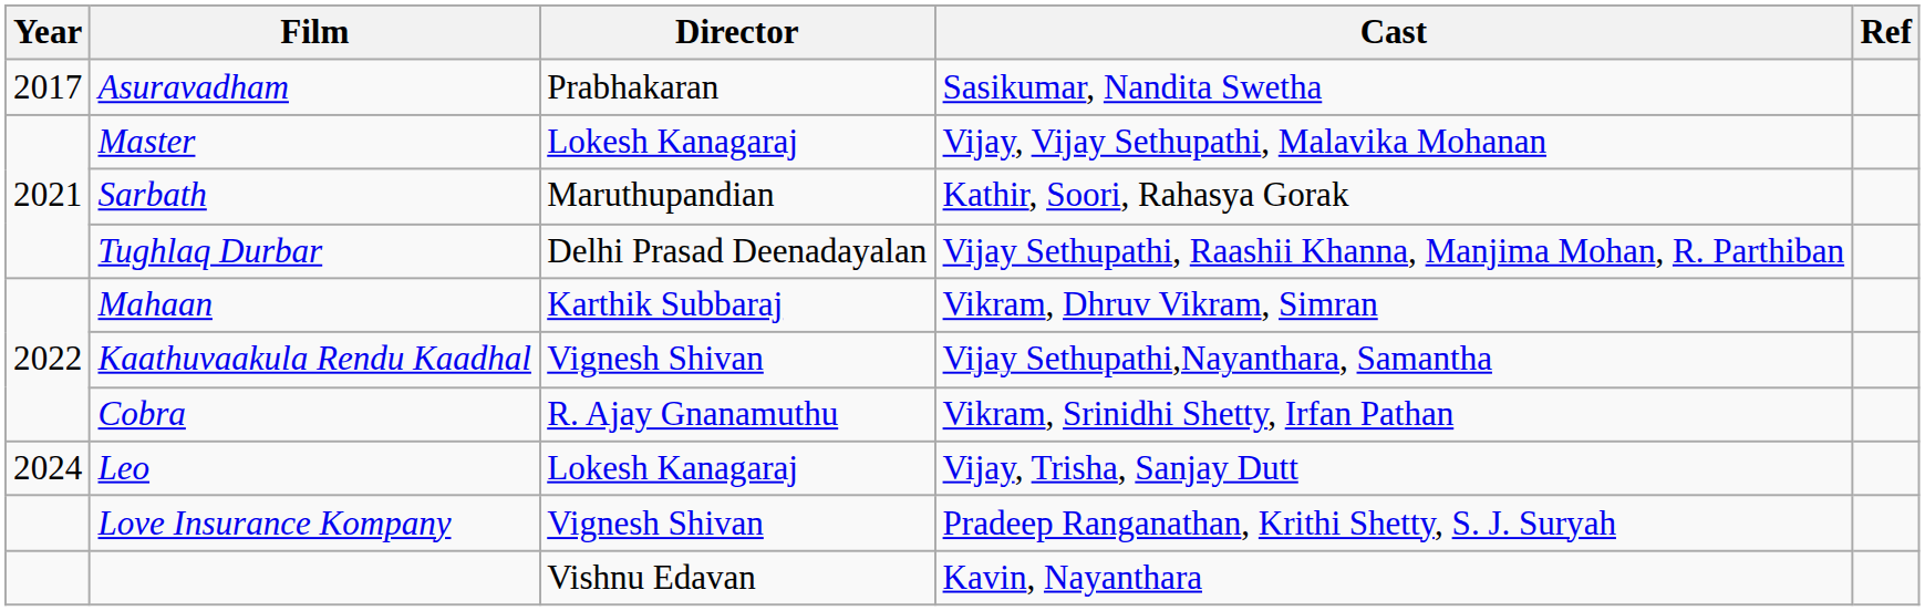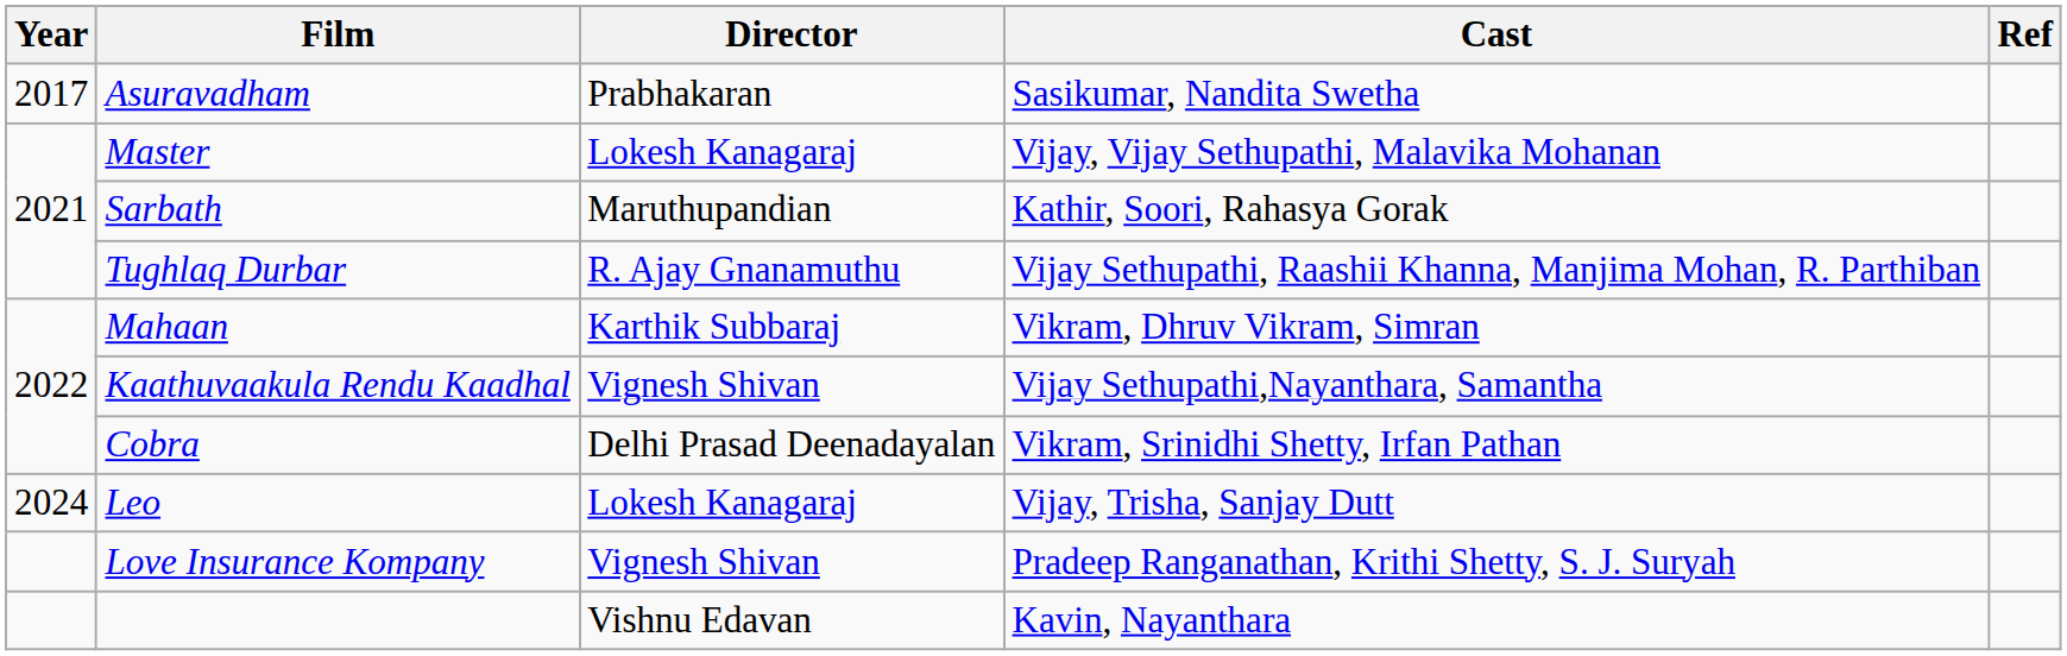Tughlaq Durbar | Director: Delhi Prasad Deenadayalan -> R. Ajay Gnanamuthu
Cobra | Director: R. Ajay Gnanamuthu -> Delhi Prasad Deenadayalan
